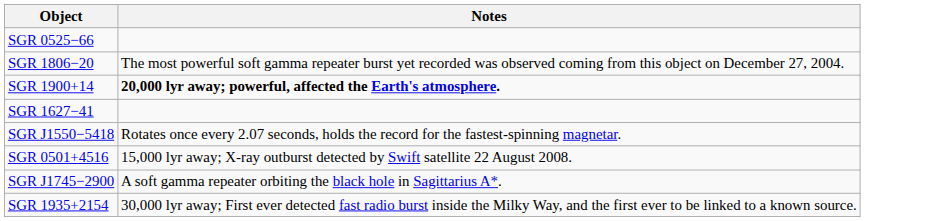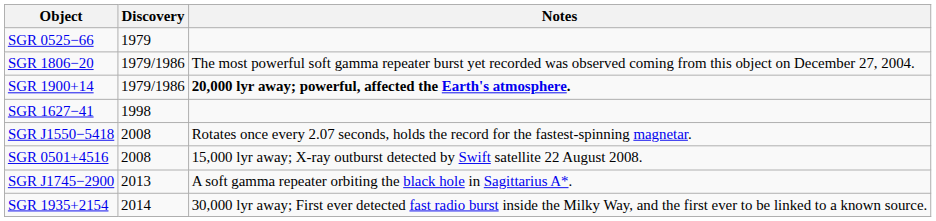+ column: Discovery | 1979 | 1979/1986 | 1979/1986 | 1998 | 2008 | 2008 | 2013 | 2014
